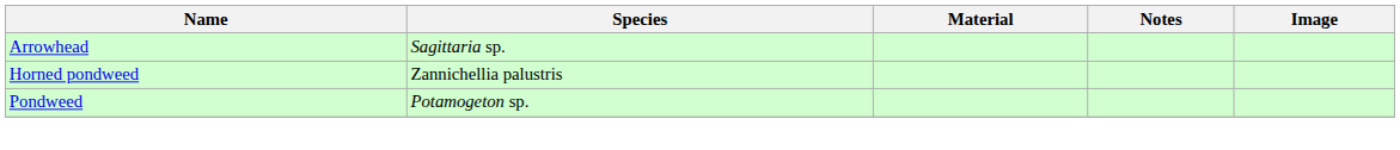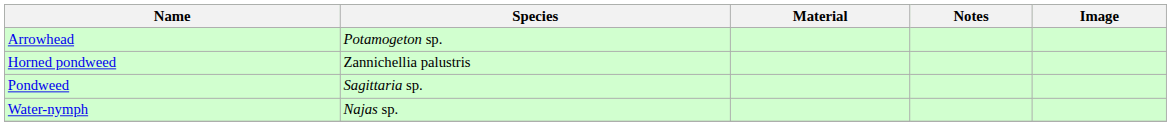Arrowhead | Species: Sagittaria sp. -> Potamogeton sp.
Pondweed | Species: Potamogeton sp. -> Sagittaria sp.
+ row: Water-nymph | Najas sp.
